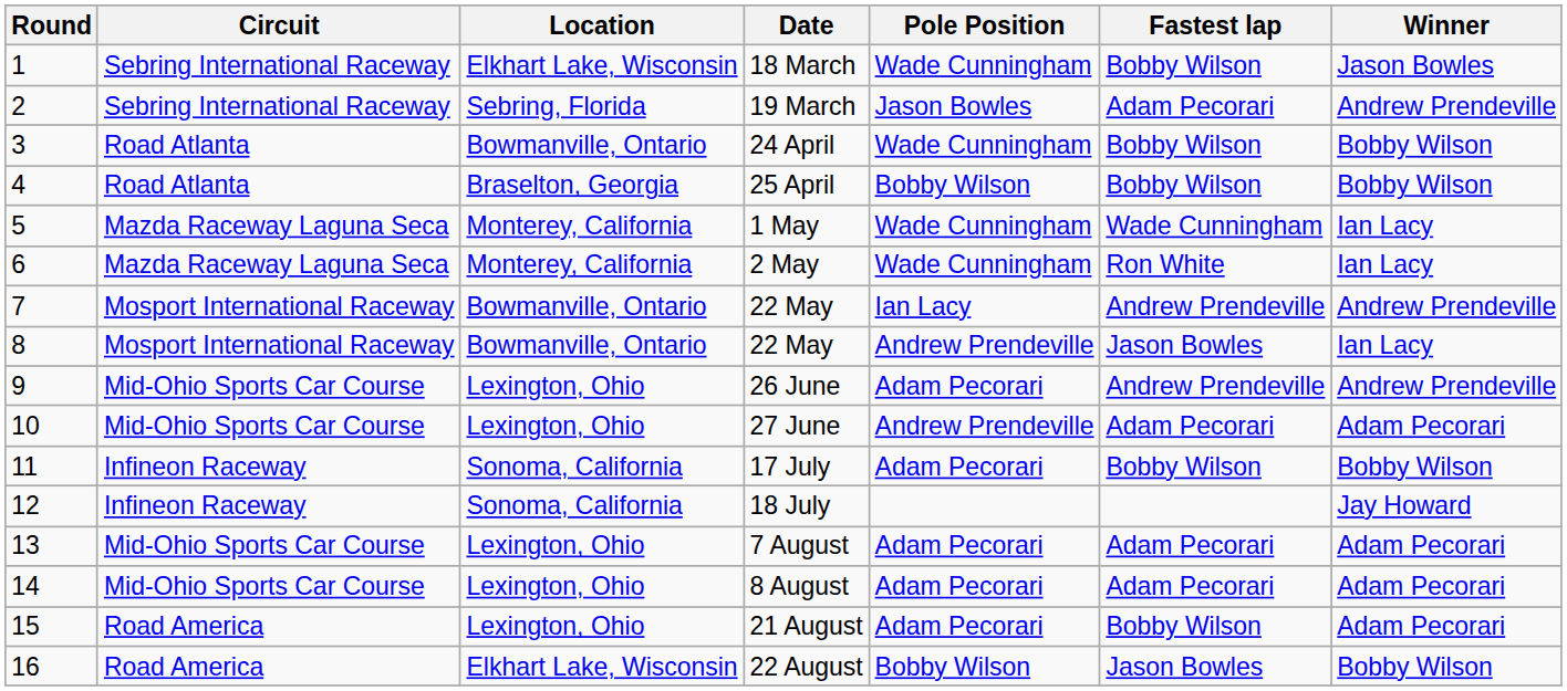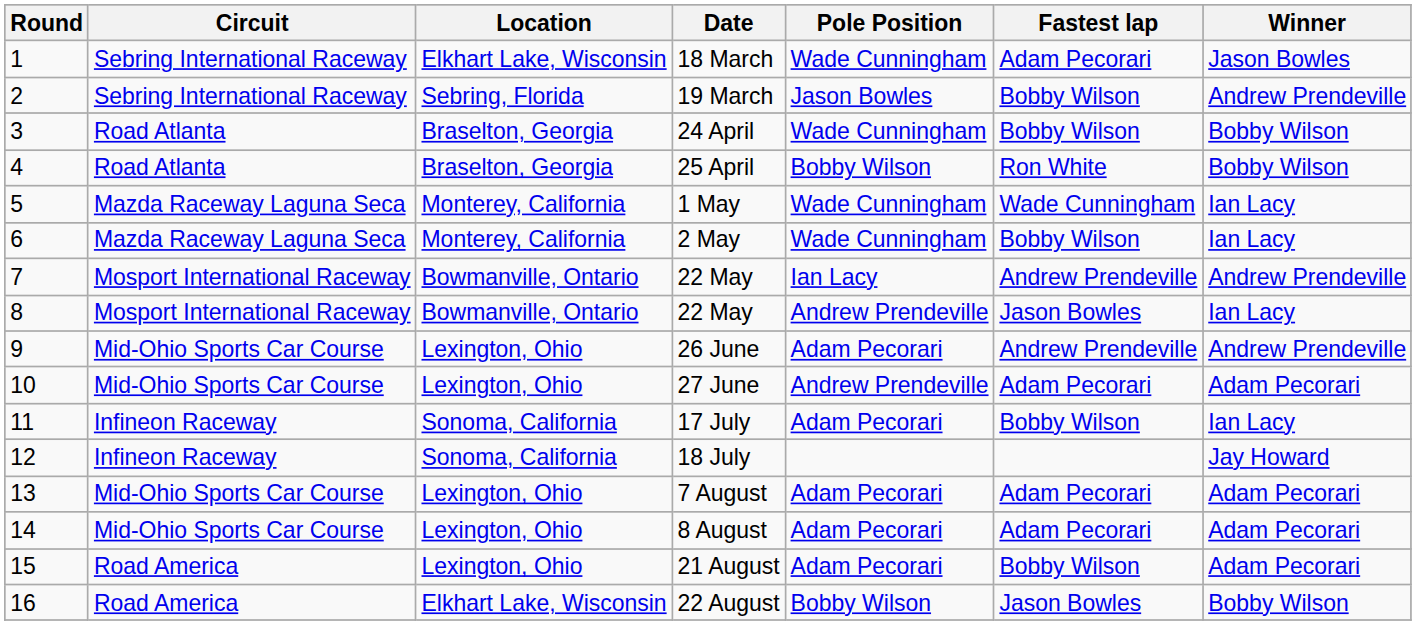18 March | Fastest lap: Bobby Wilson -> Adam Pecorari
19 March | Fastest lap: Adam Pecorari -> Bobby Wilson
24 April | Location: Bowmanville, Ontario -> Braselton, Georgia
25 April | Fastest lap: Bobby Wilson -> Ron White
2 May | Fastest lap: Ron White -> Bobby Wilson
17 July | Winner: Bobby Wilson -> Ian Lacy
